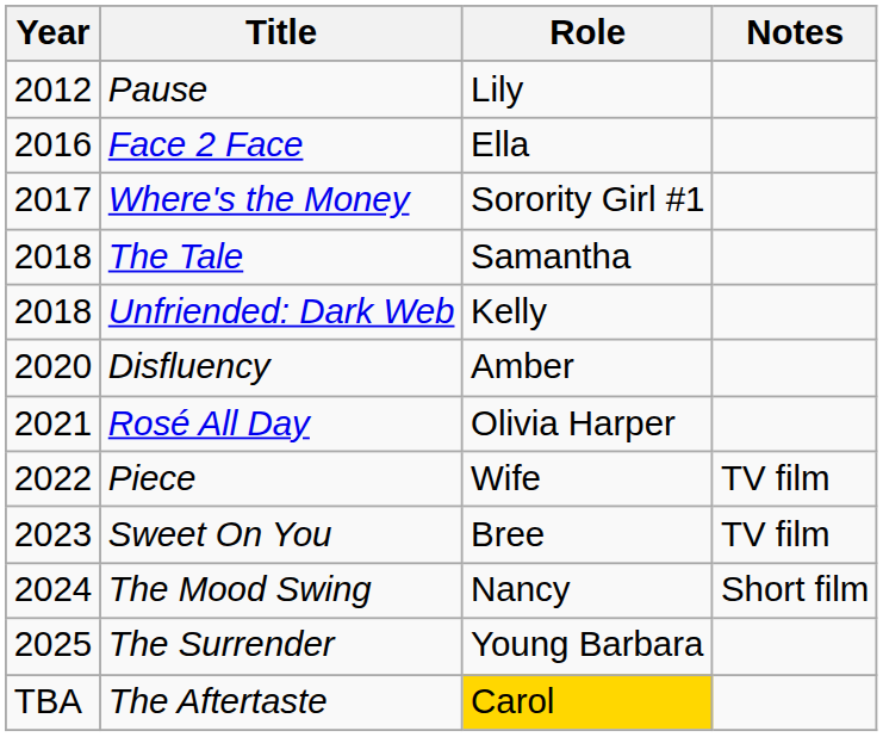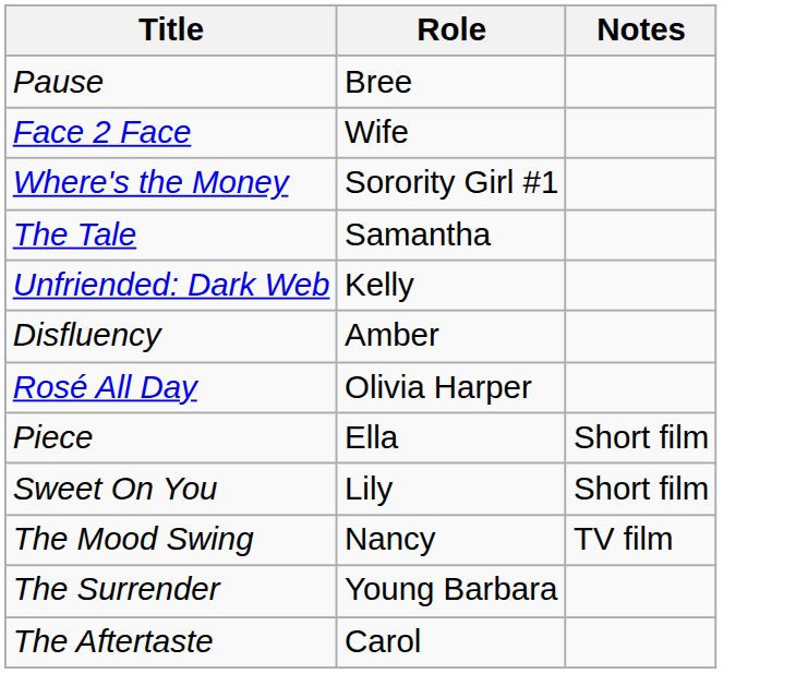- column: Year | 2012 | 2016 | 2017 | 2018 | 2018 | 2020 | 2021 | 2022 | 2023 | 2024 | 2025 | TBA
Pause | Role: Lily -> Bree
Face 2 Face | Role: Ella -> Wife
Piece | Role: Wife -> Ella
Piece | Notes: TV film -> Short film
Sweet On You | Role: Bree -> Lily
Sweet On You | Notes: TV film -> Short film
The Mood Swing | Notes: Short film -> TV film
The Aftertaste | Role: gold background -> no background
